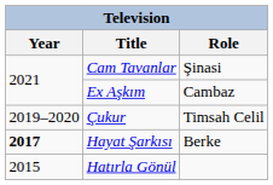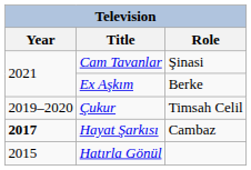Ex Aşkım | Role: Cambaz -> Berke
Hayat Şarkısı | Role: Berke -> Cambaz
